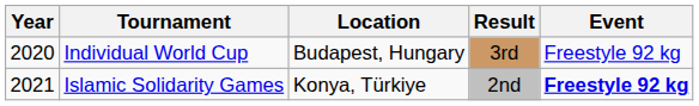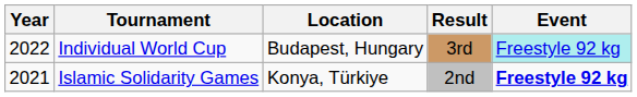Individual World Cup | Year: 2020 -> 2022
Individual World Cup | Event: no background -> paleturquoise background
